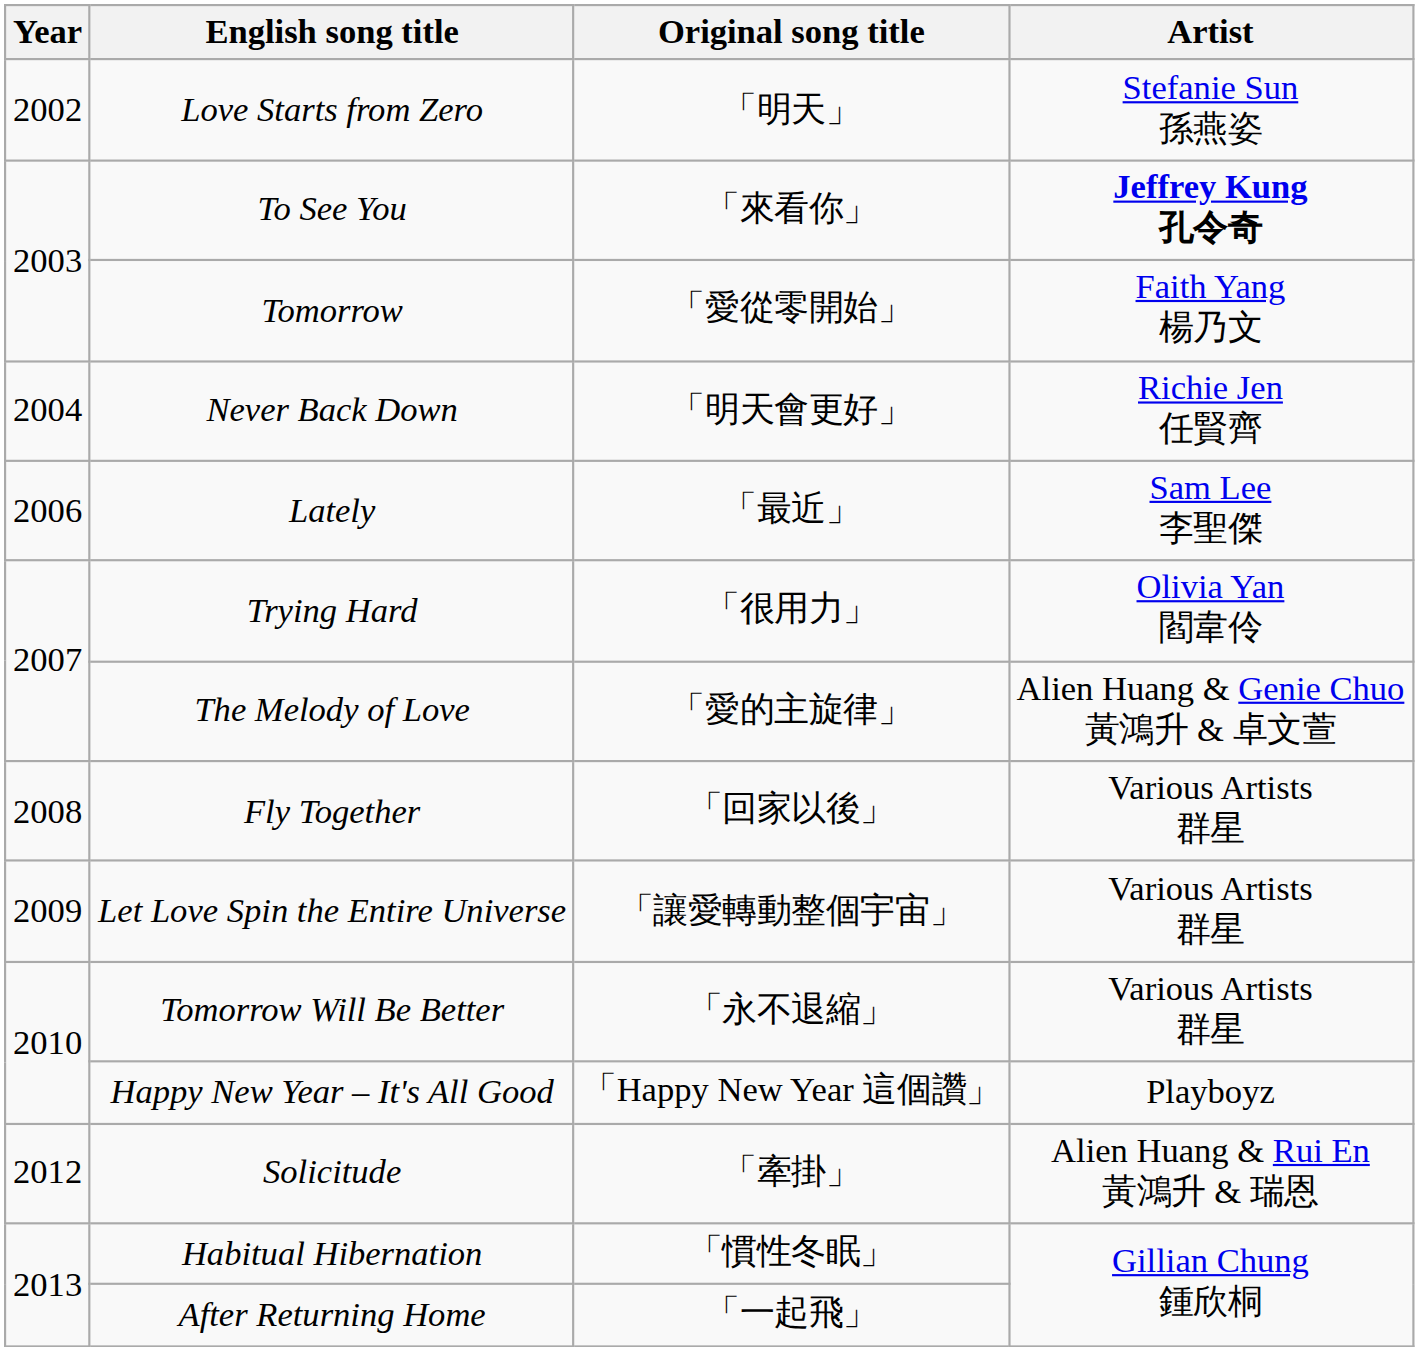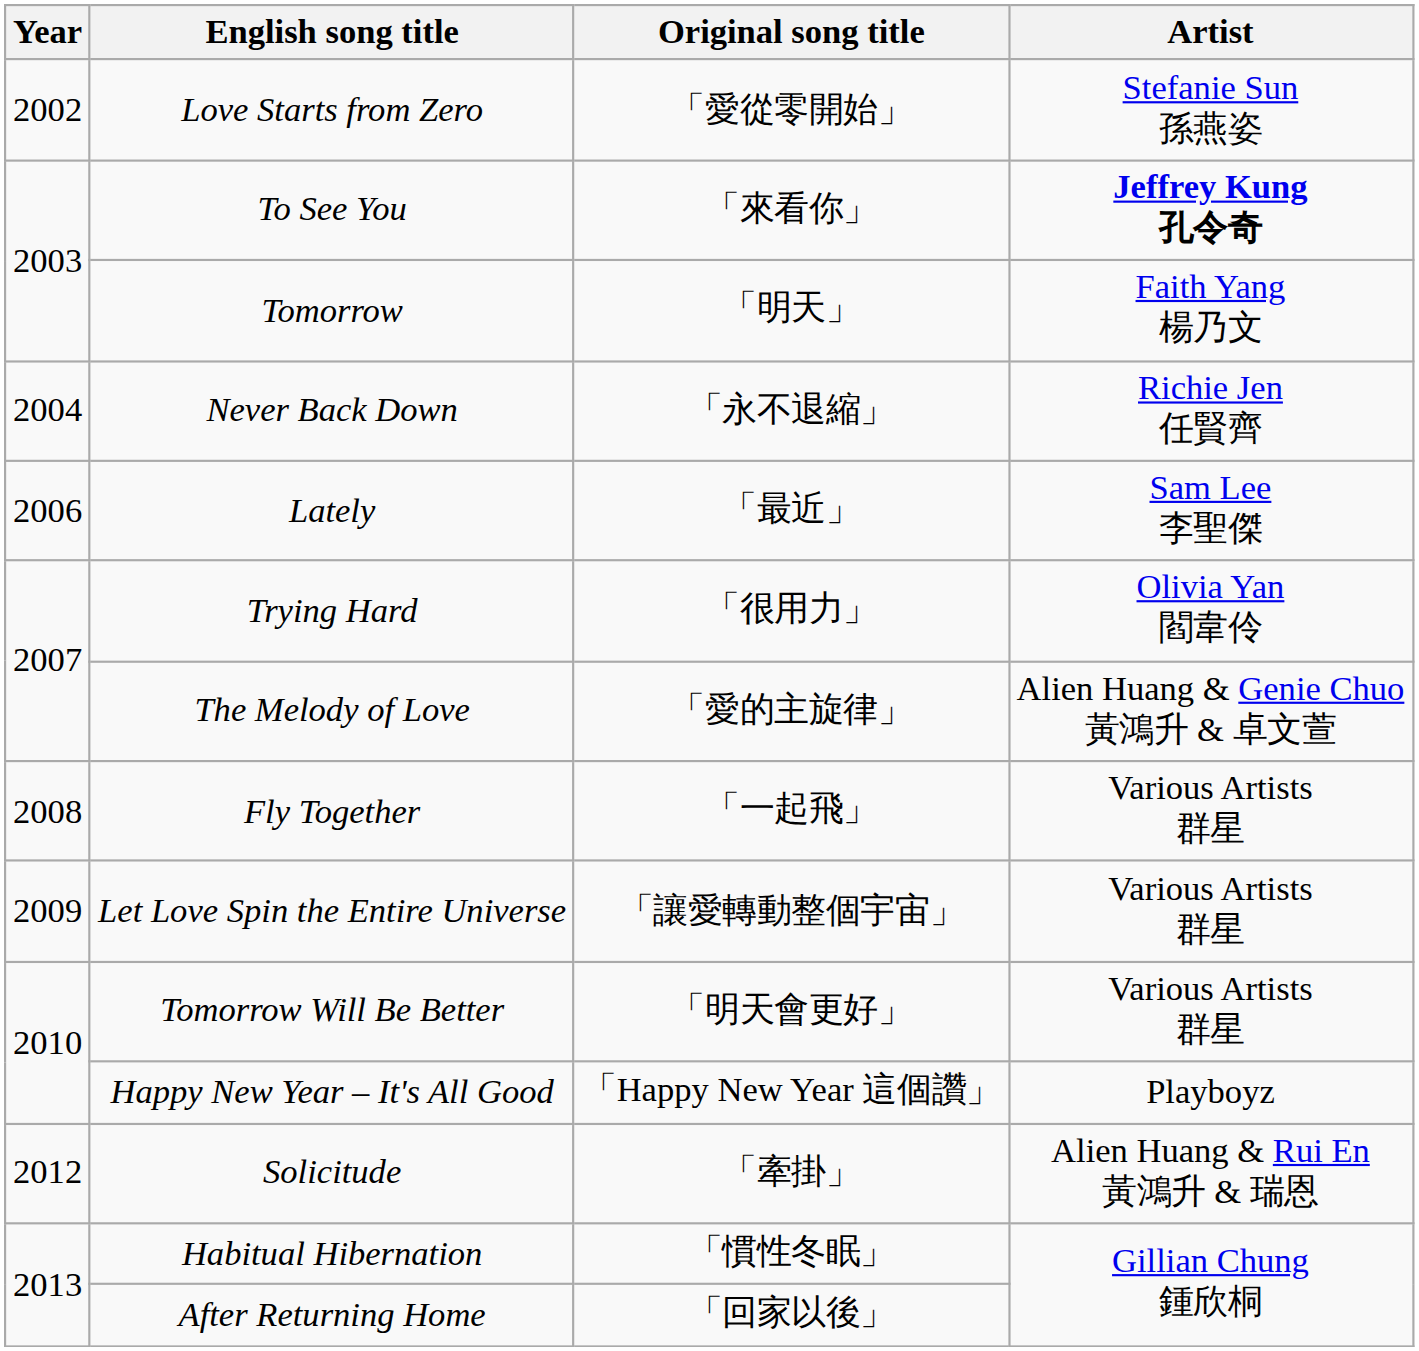Love Starts from Zero | Original song title: 「明天」 -> 「愛從零開始」
Tomorrow | Original song title: 「愛從零開始」 -> 「明天」
Never Back Down | Original song title: 「明天會更好」 -> 「永不退縮」
Fly Together | Original song title: 「回家以後」 -> 「一起飛」
Tomorrow Will Be Better | Original song title: 「永不退縮」 -> 「明天會更好」
After Returning Home | Original song title: 「一起飛」 -> 「回家以後」
